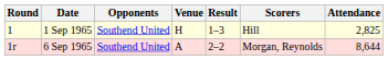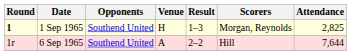1 Sep 1965 | Round: normal -> bold
1 Sep 1965 | Scorers: Hill -> Morgan, Reynolds
6 Sep 1965 | Scorers: Morgan, Reynolds -> Hill
6 Sep 1965 | Attendance: 8,644 -> 7,644
